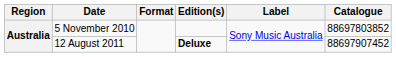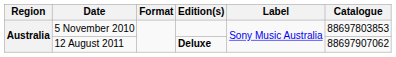5 November 2010 | Catalogue: 88697803852 -> 88697803853
12 August 2011 | Catalogue: 88697907452 -> 88697907062
